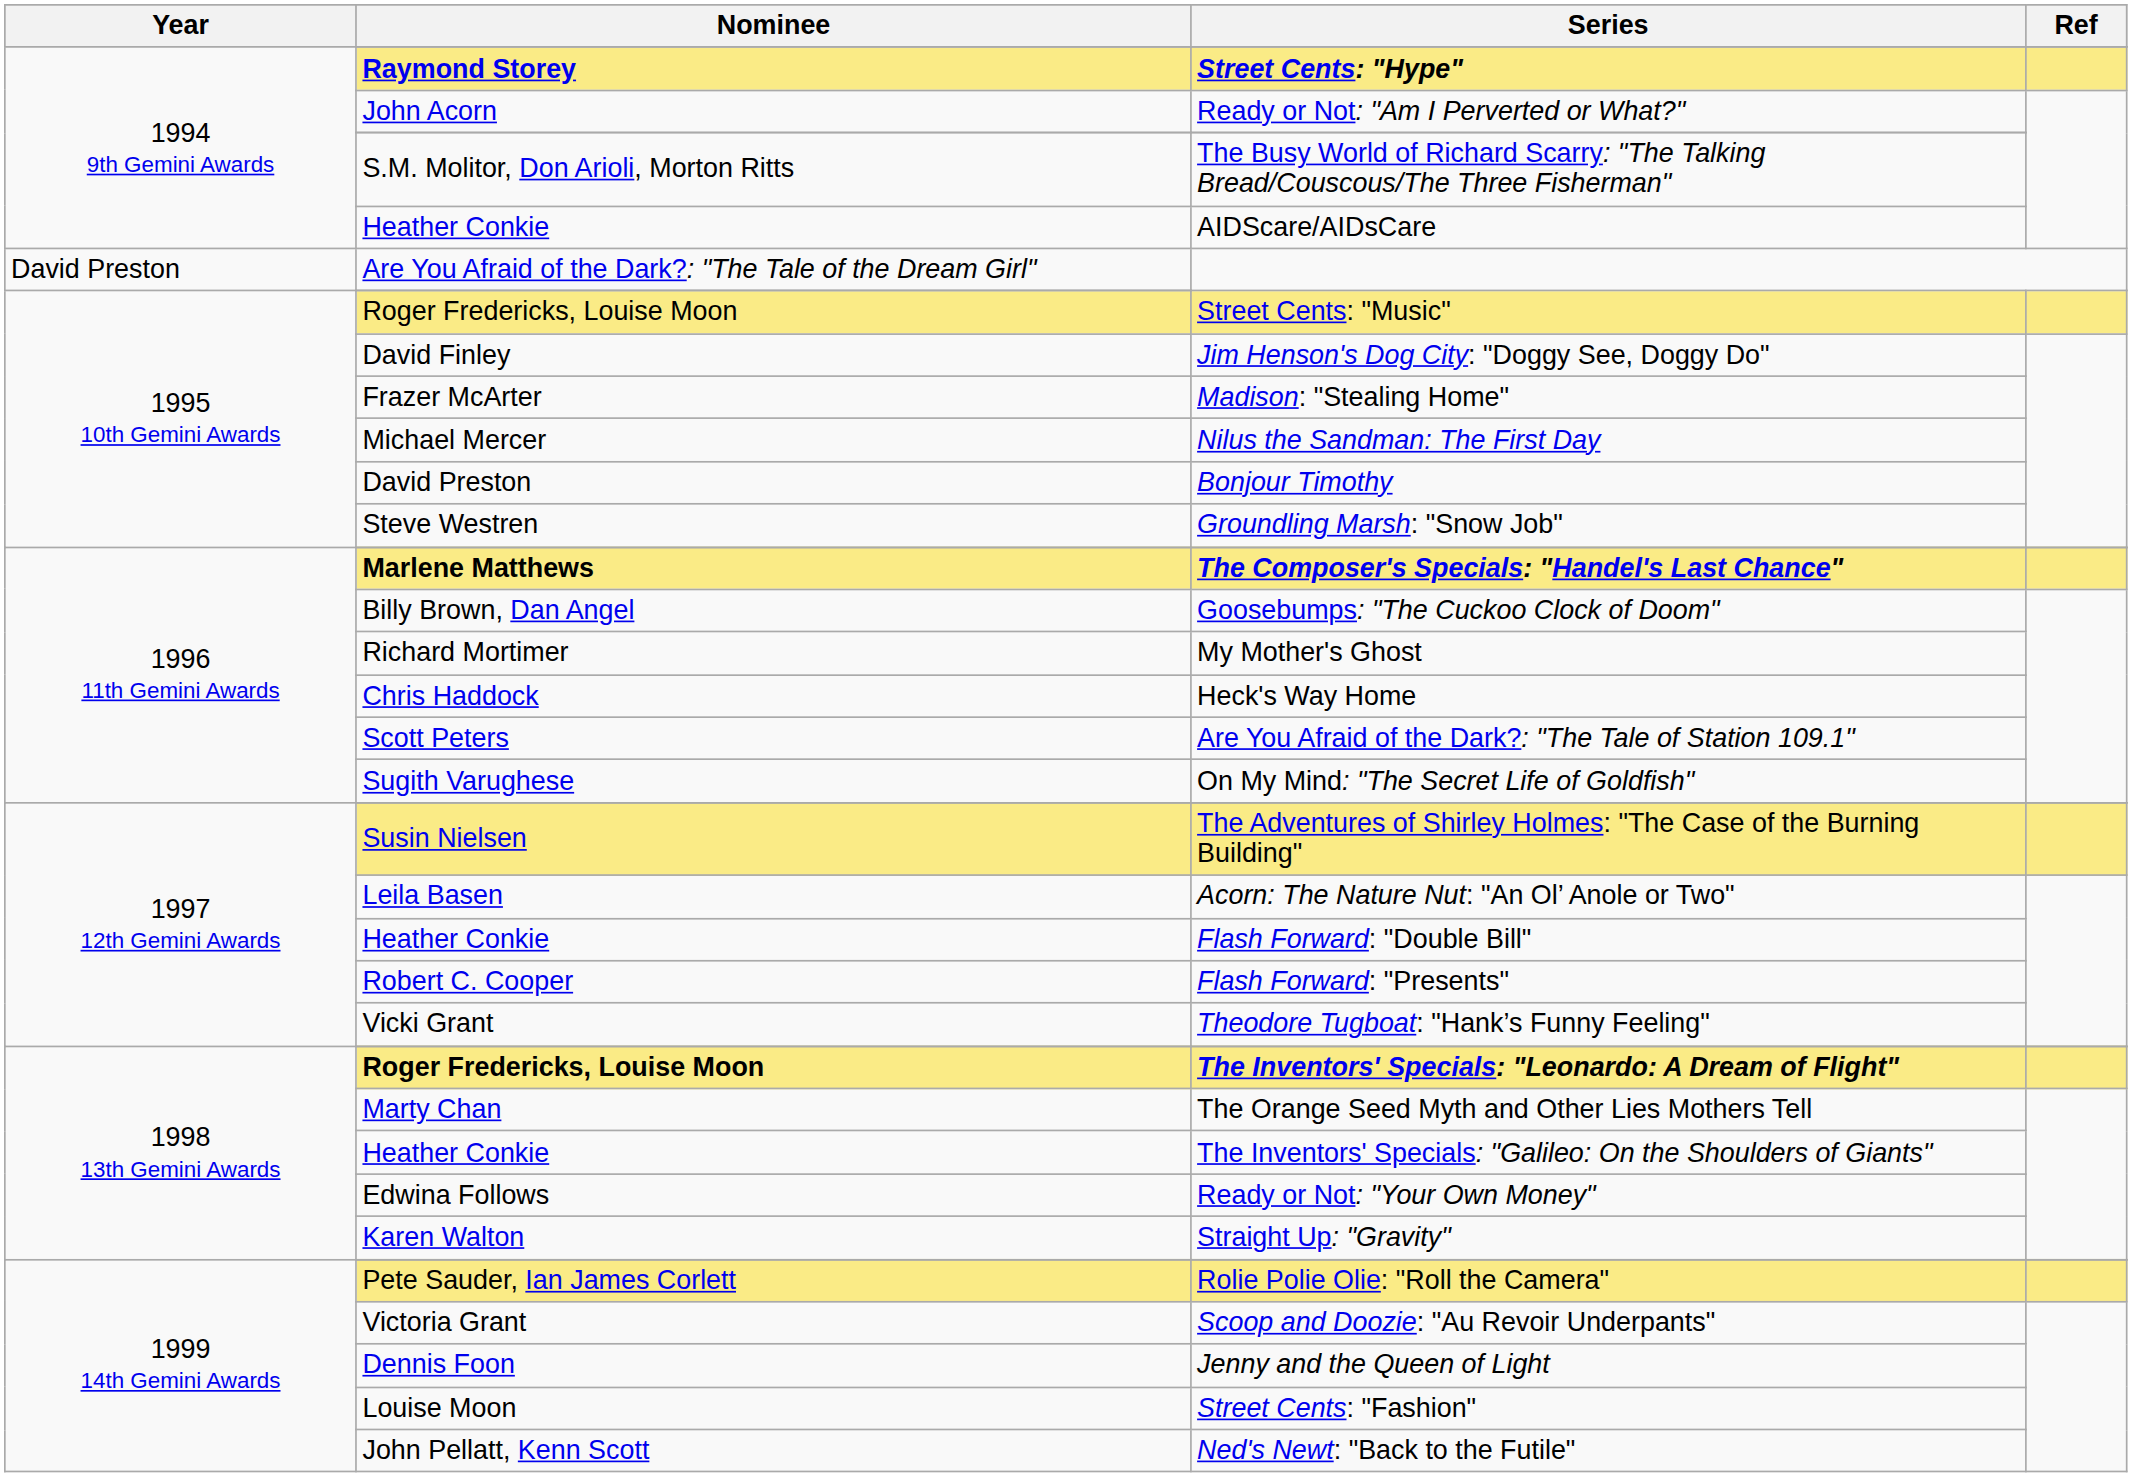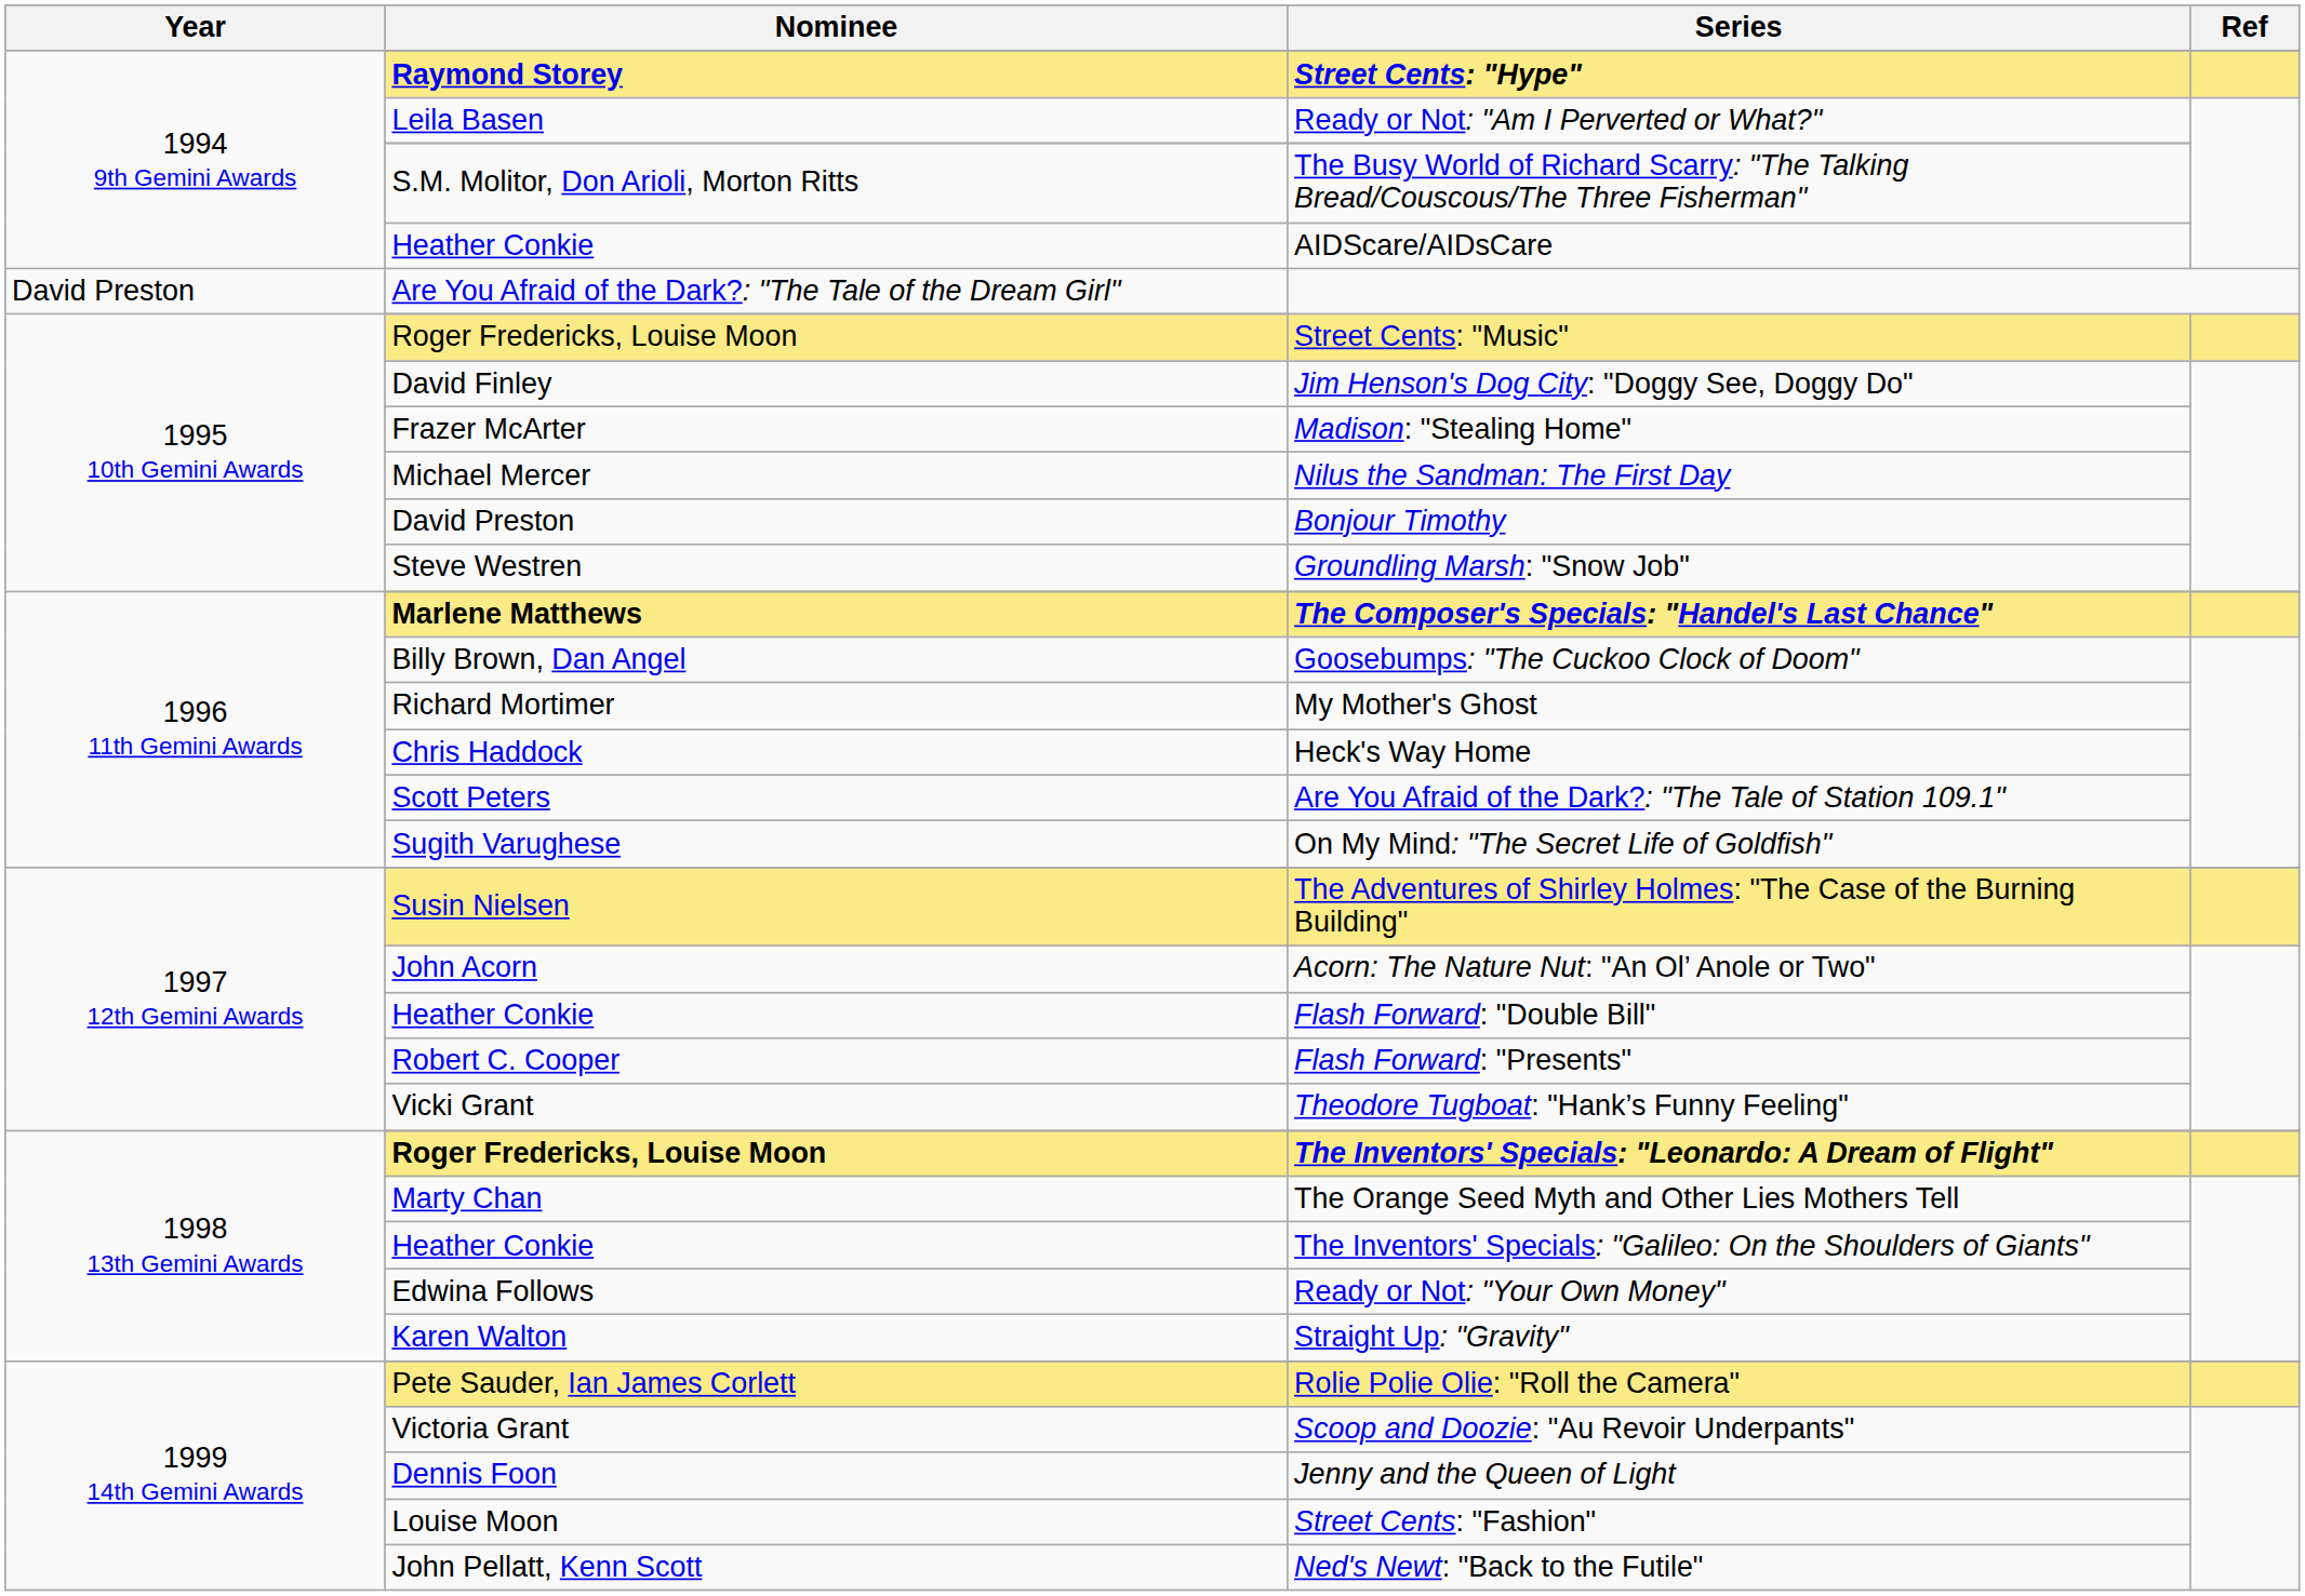Ready or Not: "Am I Perverted or What?" | Nominee: John Acorn -> Leila Basen
Acorn: The Nature Nut: "An Ol’ Anole or Two" | Nominee: Leila Basen -> John Acorn
